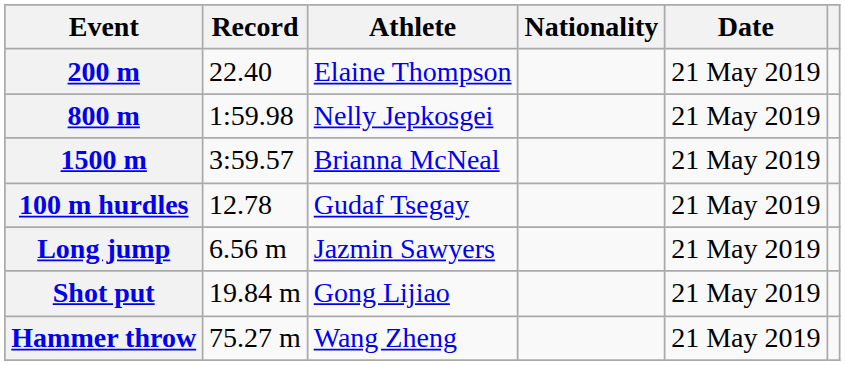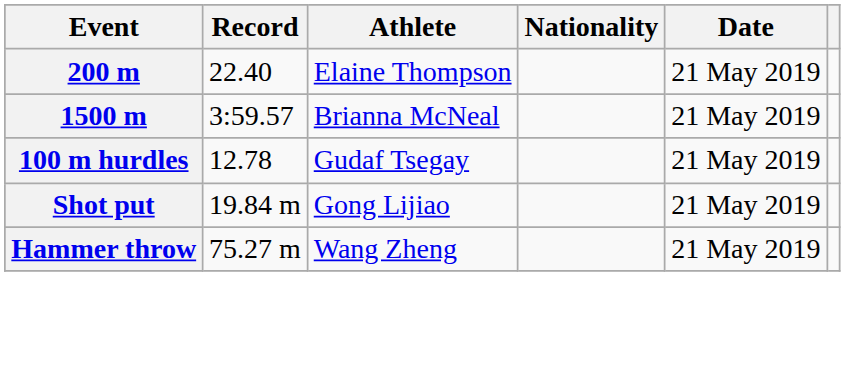- row: 800 m | 1:59.98 | Nelly Jepkosgei | 21 May 2019
- row: Long jump | 6.56 m | Jazmin Sawyers | 21 May 2019
